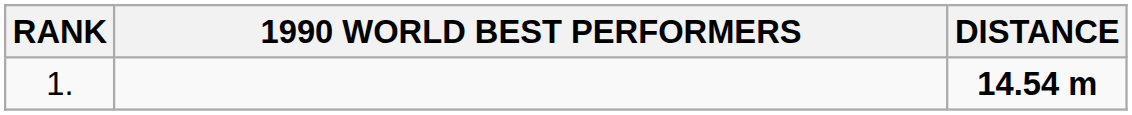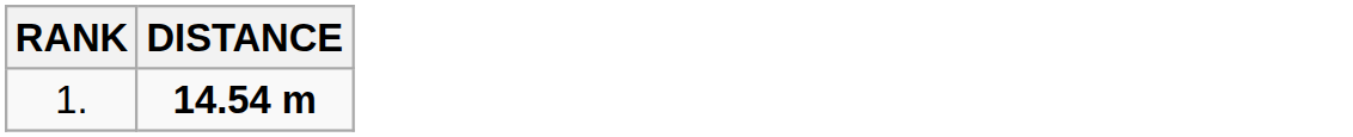- column: 1990 WORLD BEST PERFORMERS
